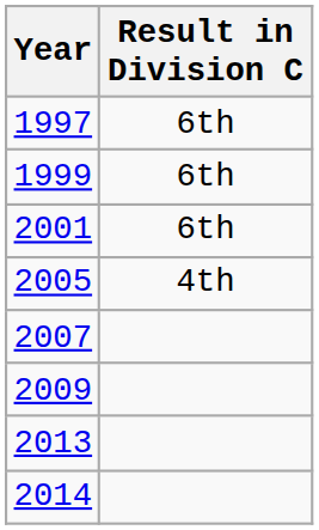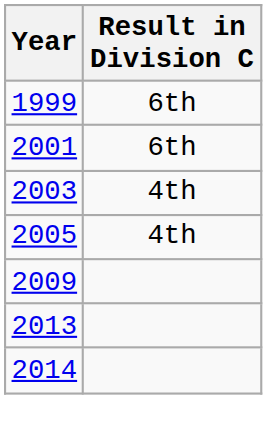- row: 1997 | 6th
+ row: 2003 | 4th
- row: 2007
